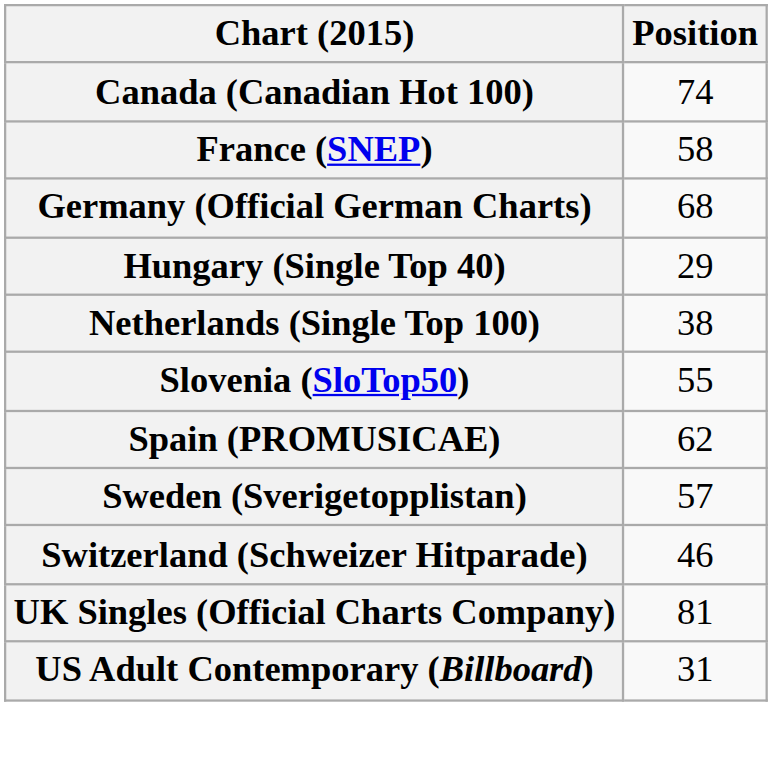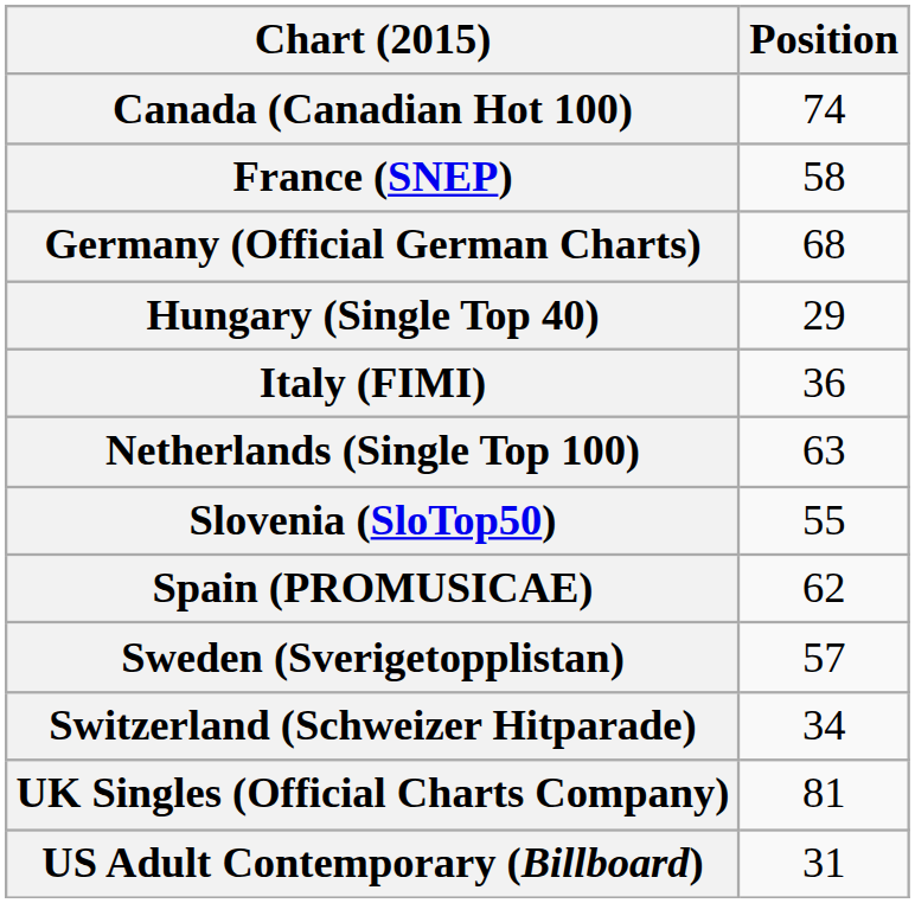+ row: Italy (FIMI) | 36
Netherlands (Single Top 100) | Position: 38 -> 63
Switzerland (Schweizer Hitparade) | Position: 46 -> 34
